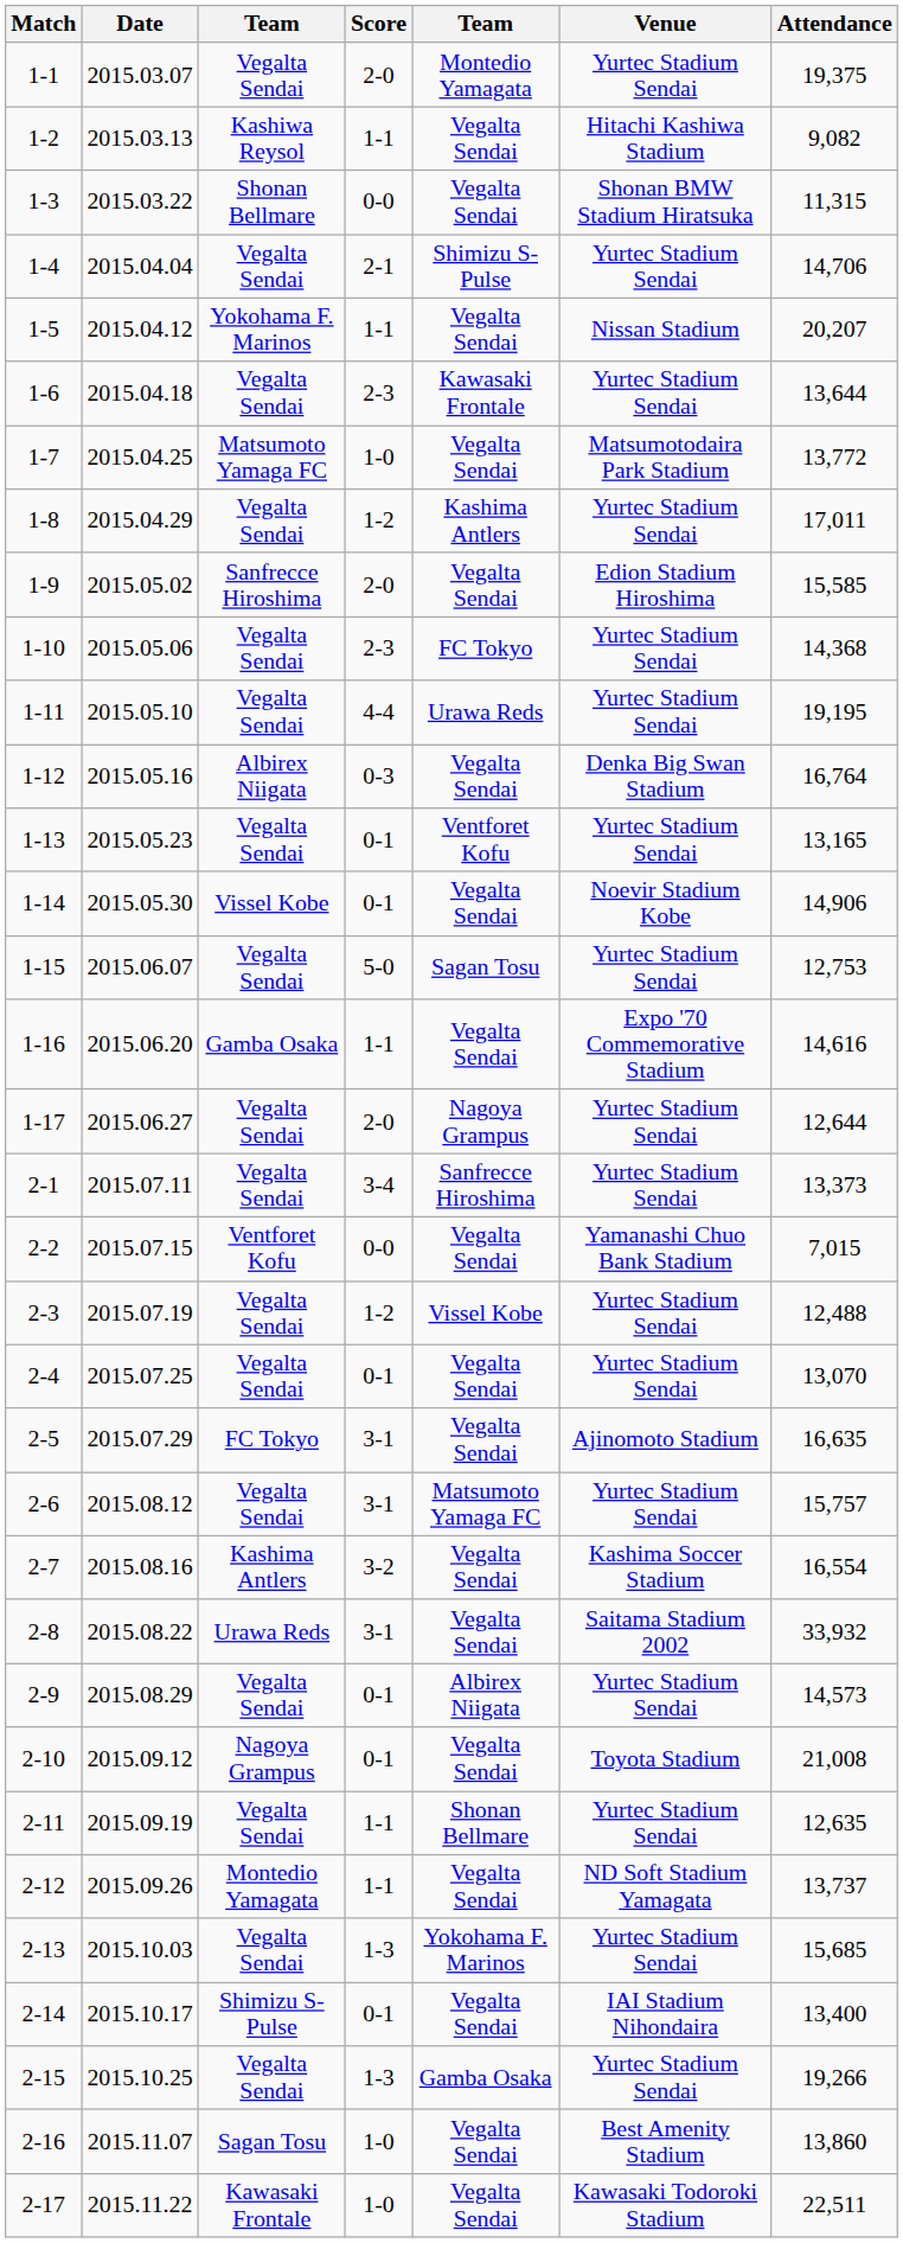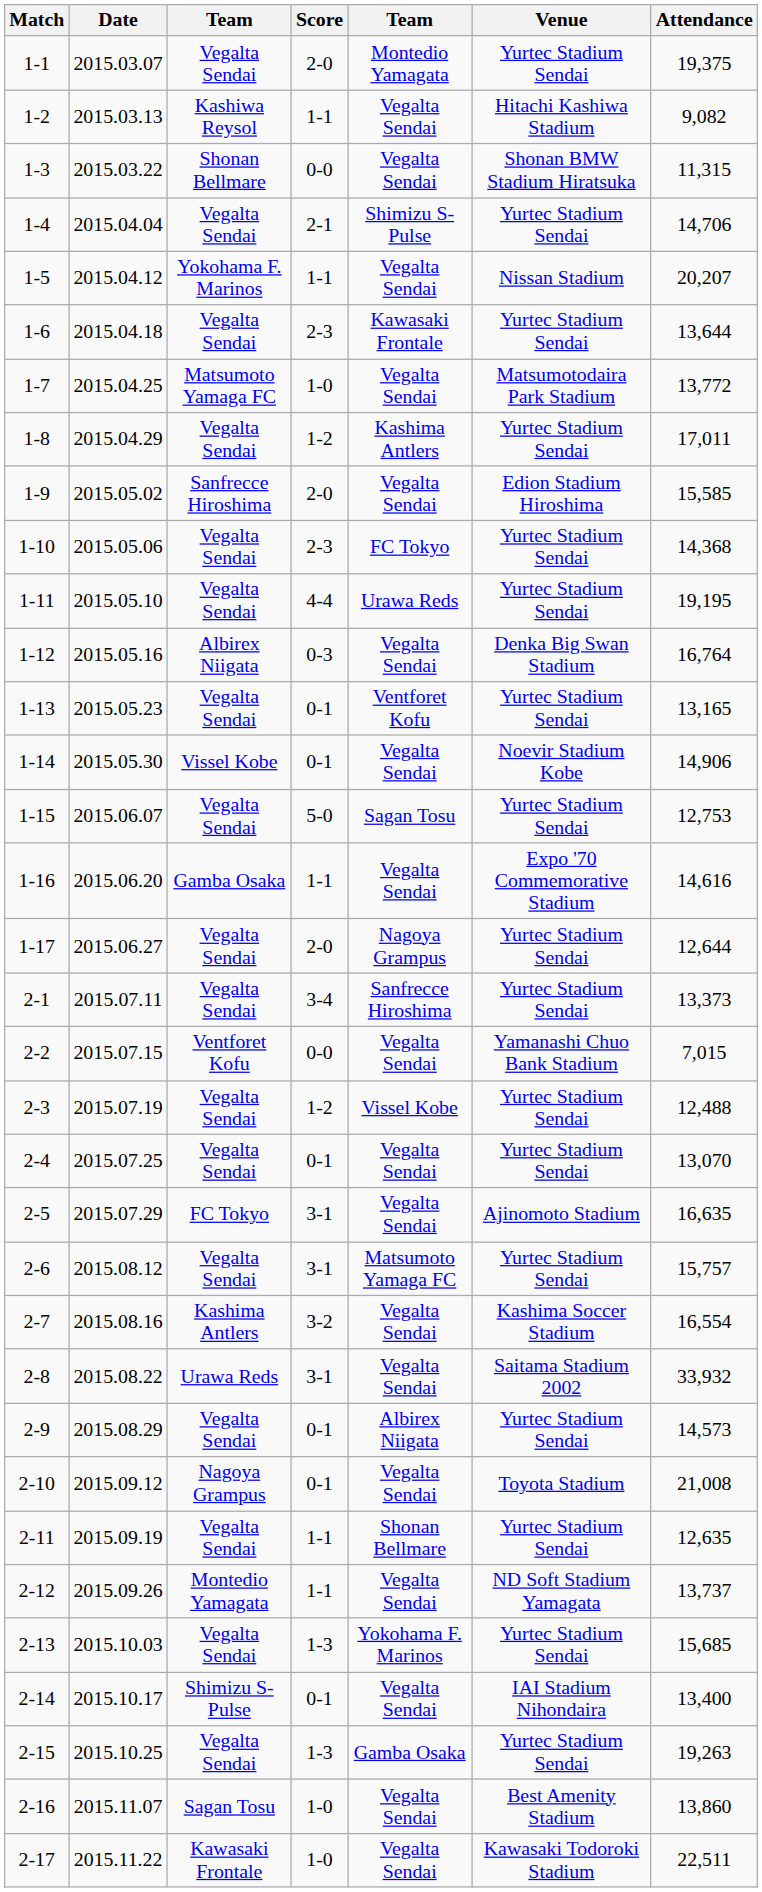2-15 | Attendance: 19,266 -> 19,263
